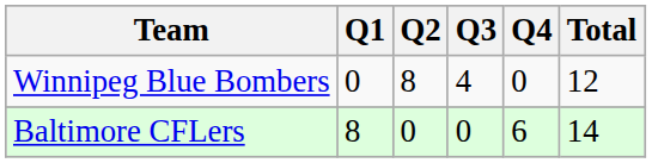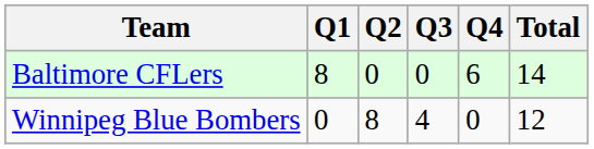rows swapped: Baltimore CFLers <-> Winnipeg Blue Bombers
